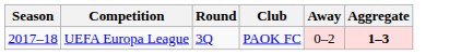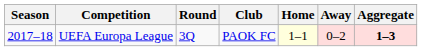+ column: Home | 1–1
